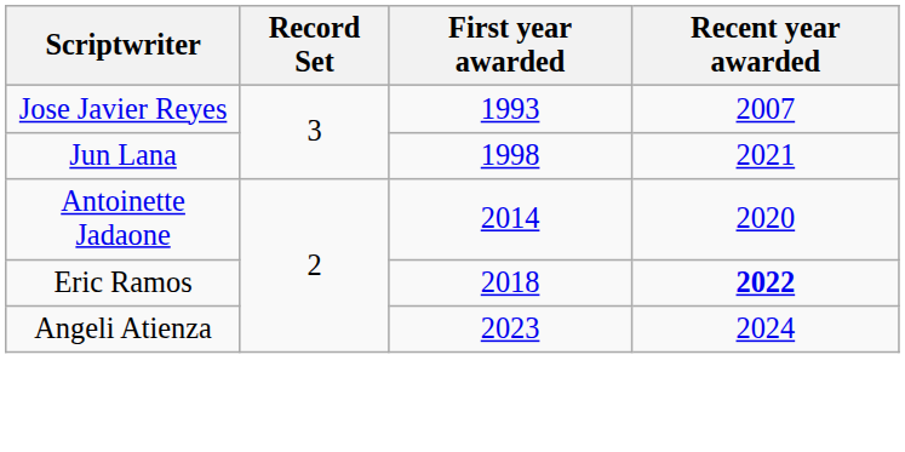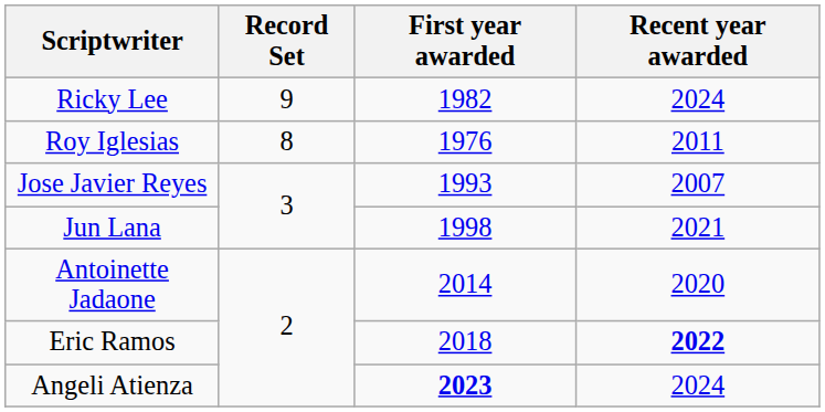+ row: Ricky Lee | 9 | 1982 | 2024
+ row: Roy Iglesias | 8 | 1976 | 2011
Angeli Atienza | First year awarded: normal -> bold
